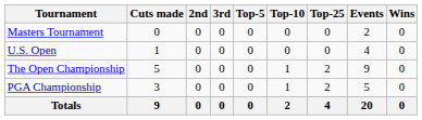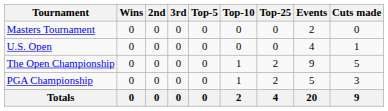columns swapped: Wins <-> Cuts made
